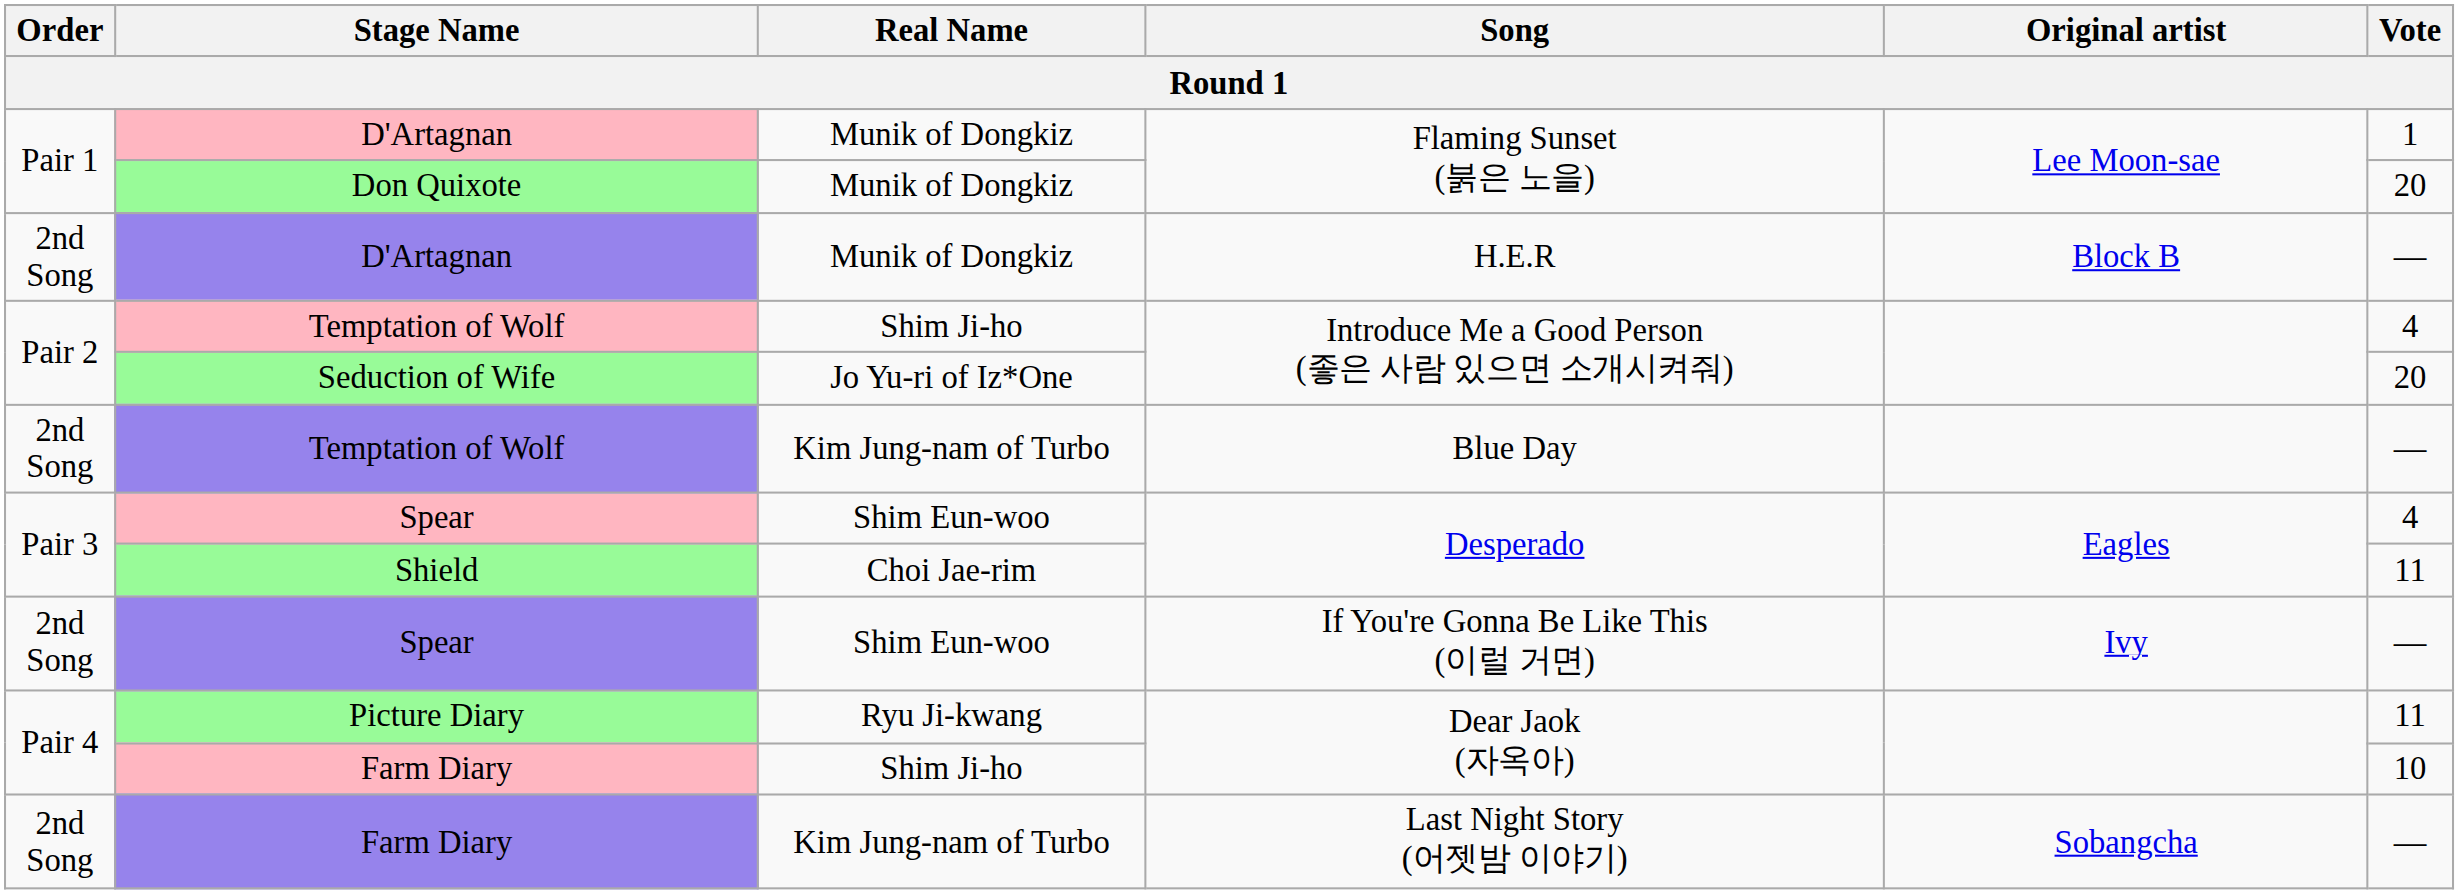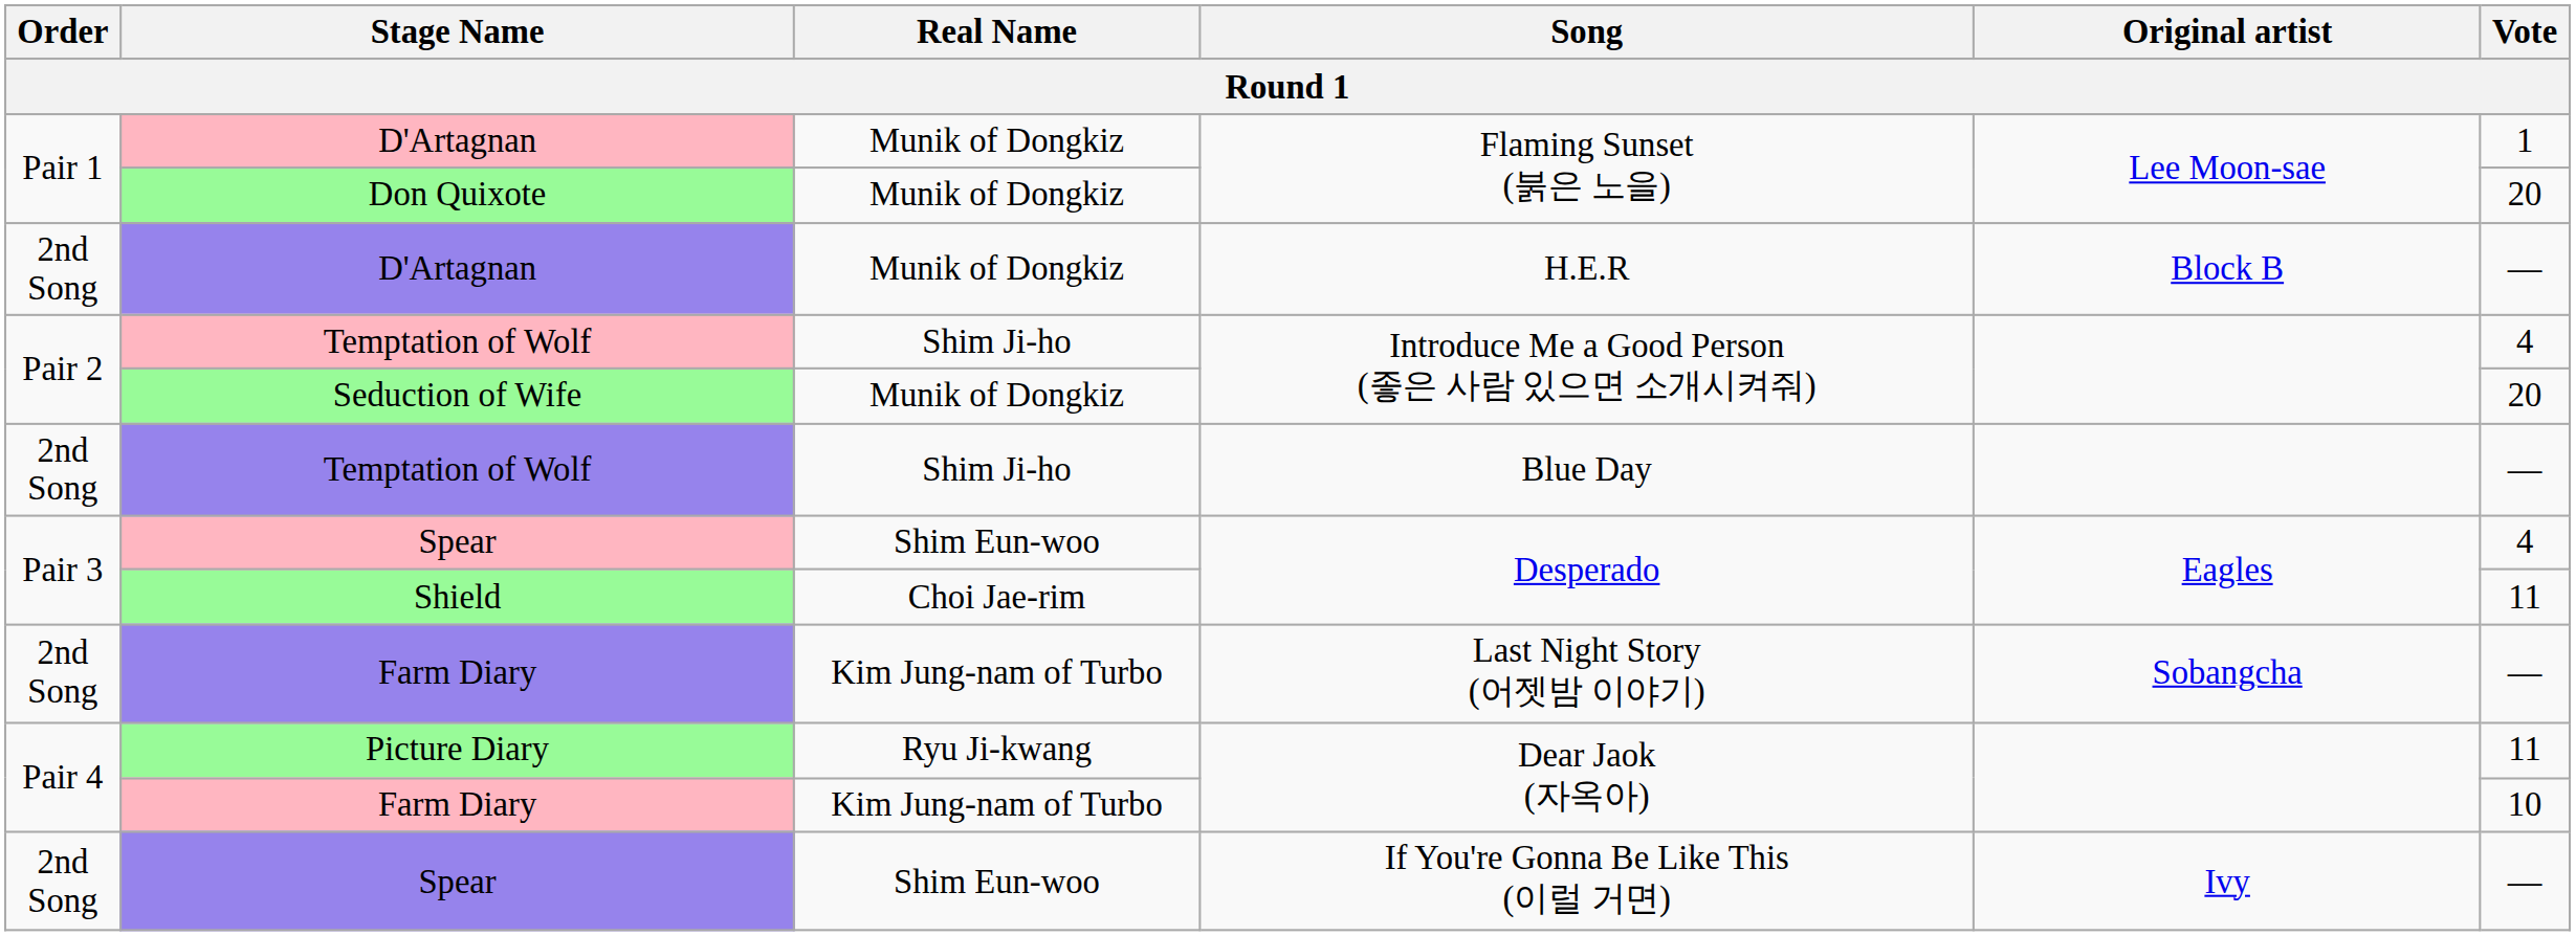Seduction of Wife | Real Name: Jo Yu-ri of Iz*One -> Munik of Dongkiz
Temptation of Wolf / Blue Day | Real Name: Kim Jung-nam of Turbo -> Shim Ji-ho
rows swapped: Spear / If You're Gonna Be Like This (이럴 거면) <-> Farm Diary / Last Night Story (어젯밤 이야기)
Farm Diary / Dear Jaok (자옥아) | Real Name: Shim Ji-ho -> Kim Jung-nam of Turbo
